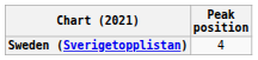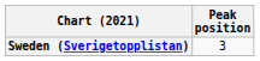Sweden (Sverigetopplistan) | Peak position: 4 -> 3
